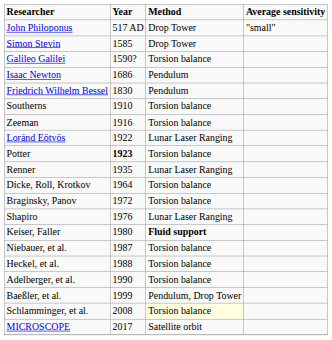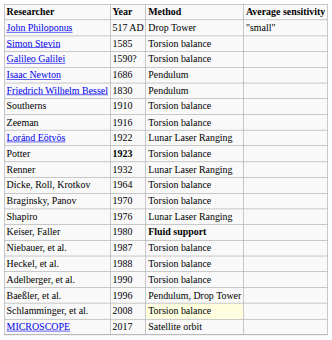Simon Stevin | Method: Drop Tower -> Torsion balance
Renner | Year: 1935 -> 1932
Braginsky, Panov | Year: 1972 -> 1970
Baeßler, et al. | Year: 1999 -> 1996
